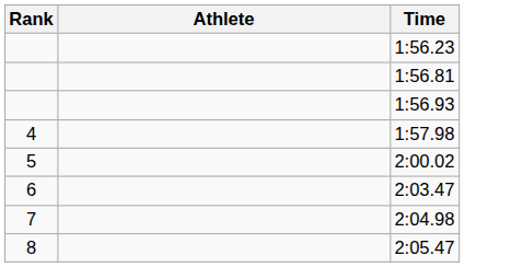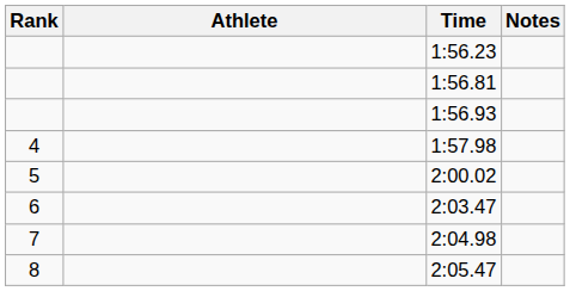+ column: Notes
